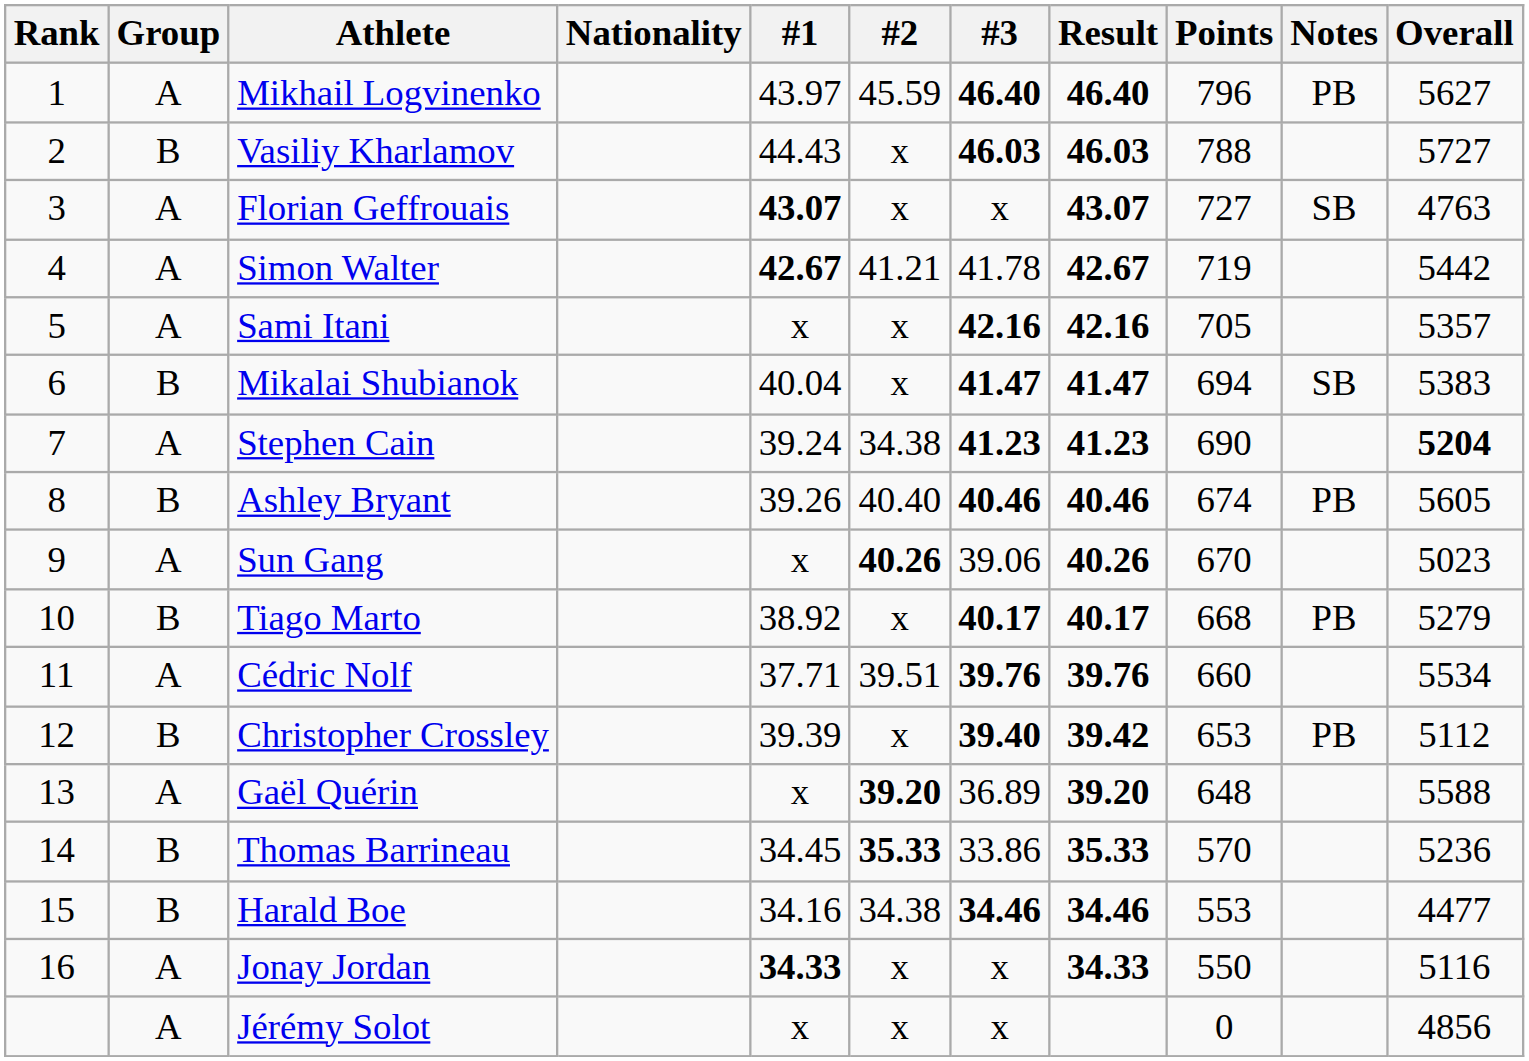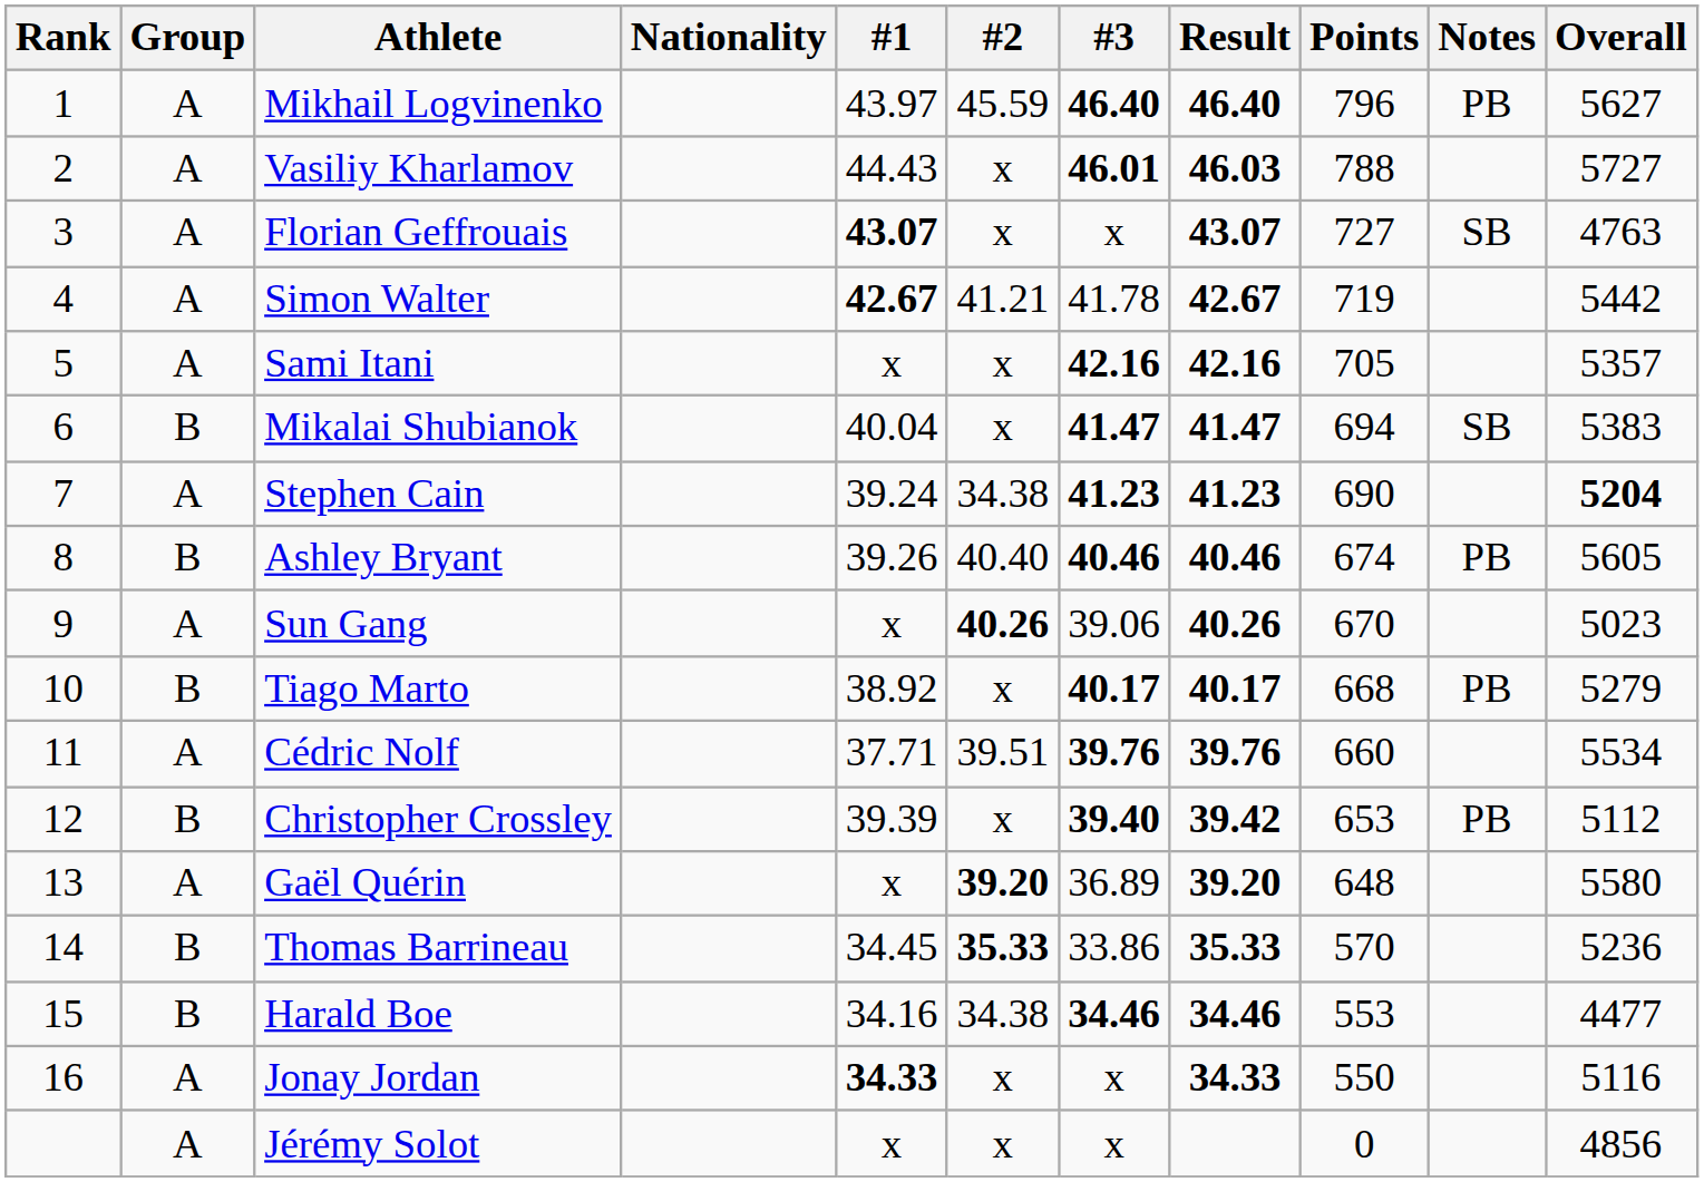Vasiliy Kharlamov | Group: B -> A
Vasiliy Kharlamov | #3: 46.03 -> 46.01
Gaël Quérin | Overall: 5588 -> 5580
